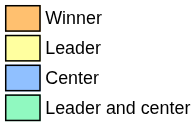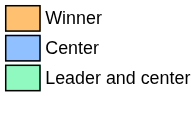- row: Leader
